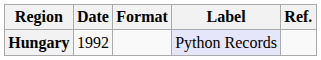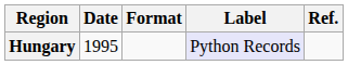Hungary | Date: 1992 -> 1995
